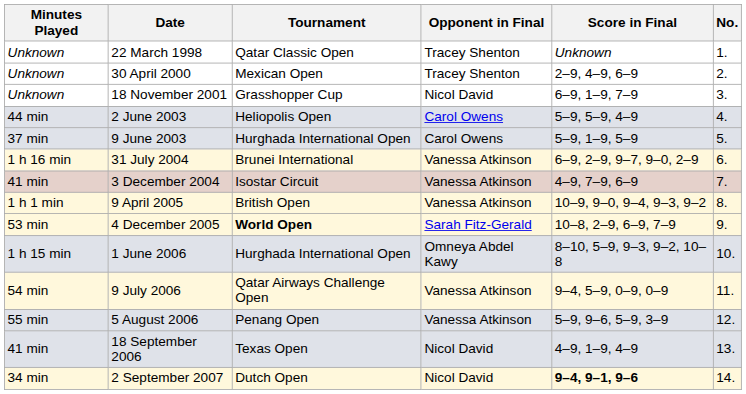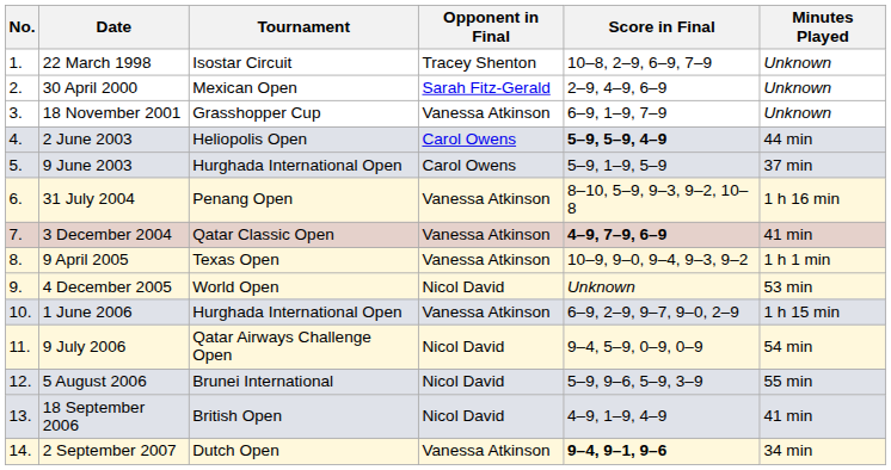columns swapped: No. <-> Minutes Played
22 March 1998 | Tournament: Qatar Classic Open -> Isostar Circuit
22 March 1998 | Score in Final: Unknown -> 10–8, 2–9, 6–9, 7–9
30 April 2000 | Opponent in Final: Tracey Shenton -> Sarah Fitz-Gerald
18 November 2001 | Opponent in Final: Nicol David -> Vanessa Atkinson
2 June 2003 | Score in Final: normal -> bold
31 July 2004 | Tournament: Brunei International -> Penang Open
31 July 2004 | Score in Final: 6–9, 2–9, 9–7, 9–0, 2–9 -> 8–10, 5–9, 9–3, 9–2, 10–8
3 December 2004 | Tournament: Isostar Circuit -> Qatar Classic Open
3 December 2004 | Score in Final: normal -> bold
9 April 2005 | Tournament: British Open -> Texas Open
4 December 2005 | Tournament: bold -> normal
4 December 2005 | Opponent in Final: Sarah Fitz-Gerald -> Nicol David
4 December 2005 | Score in Final: 10–8, 2–9, 6–9, 7–9 -> Unknown
1 June 2006 | Opponent in Final: Omneya Abdel Kawy -> Vanessa Atkinson
1 June 2006 | Score in Final: 8–10, 5–9, 9–3, 9–2, 10–8 -> 6–9, 2–9, 9–7, 9–0, 2–9
9 July 2006 | Opponent in Final: Vanessa Atkinson -> Nicol David
5 August 2006 | Tournament: Penang Open -> Brunei International
5 August 2006 | Opponent in Final: Vanessa Atkinson -> Nicol David
18 September 2006 | Tournament: Texas Open -> British Open
2 September 2007 | Opponent in Final: Nicol David -> Vanessa Atkinson
